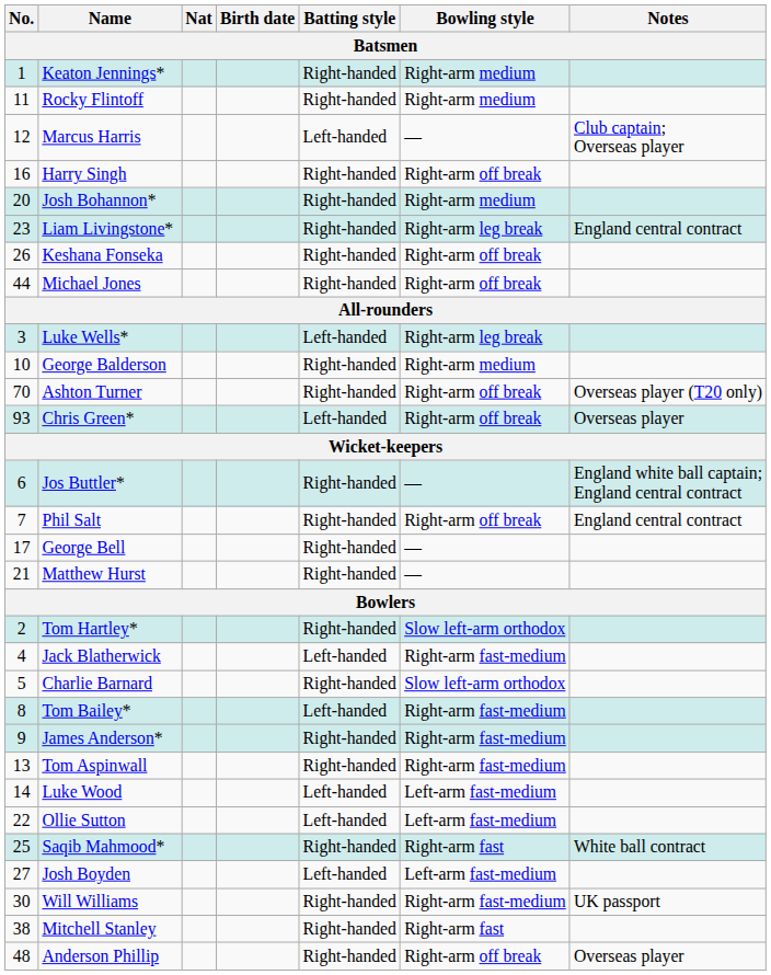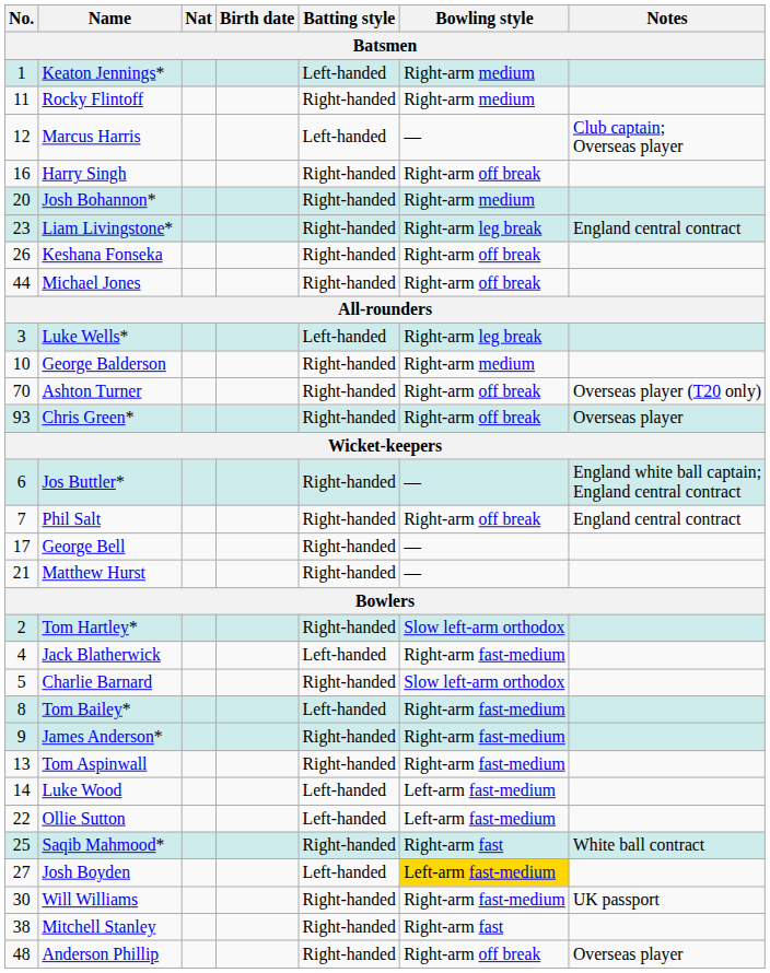Keaton Jennings* | Batting style: Right-handed -> Left-handed
Chris Green* | Batting style: Left-handed -> Right-handed
Josh Boyden | Bowling style: no background -> gold background
